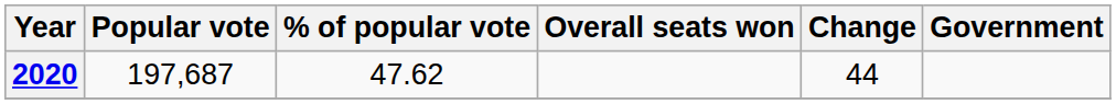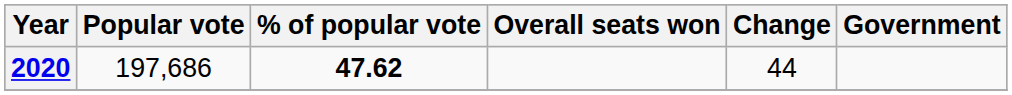2020 | Popular vote: 197,687 -> 197,686
2020 | % of popular vote: normal -> bold
